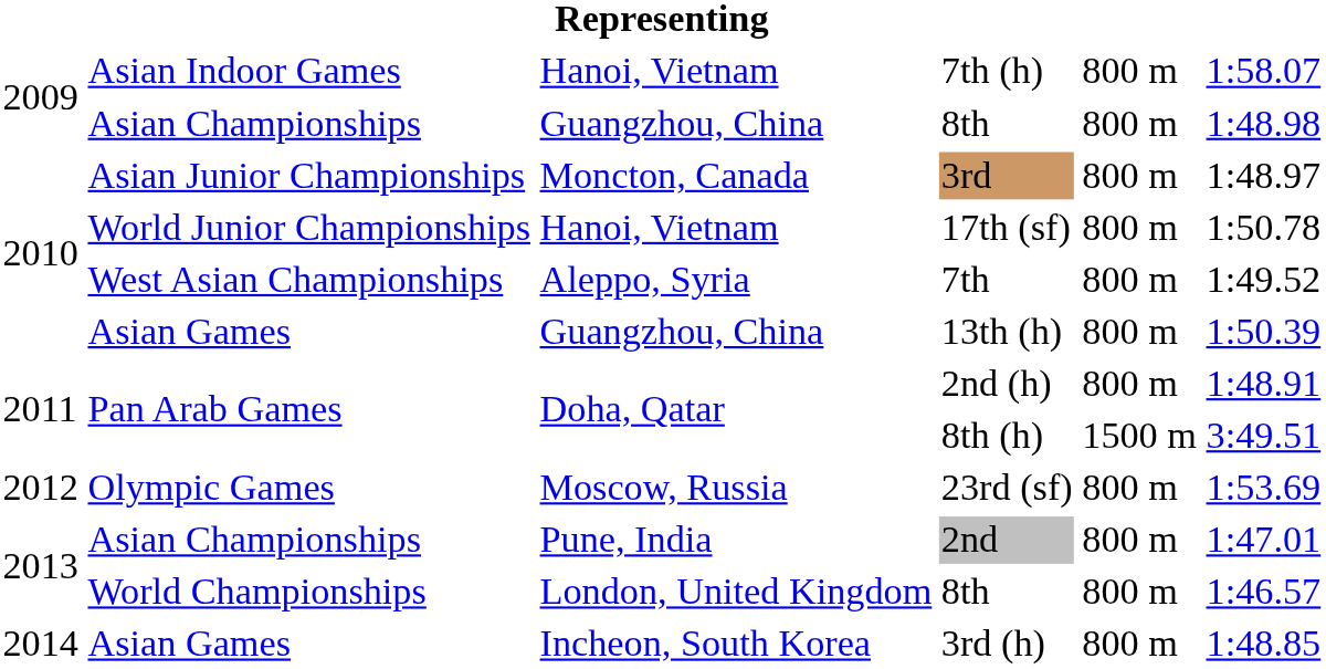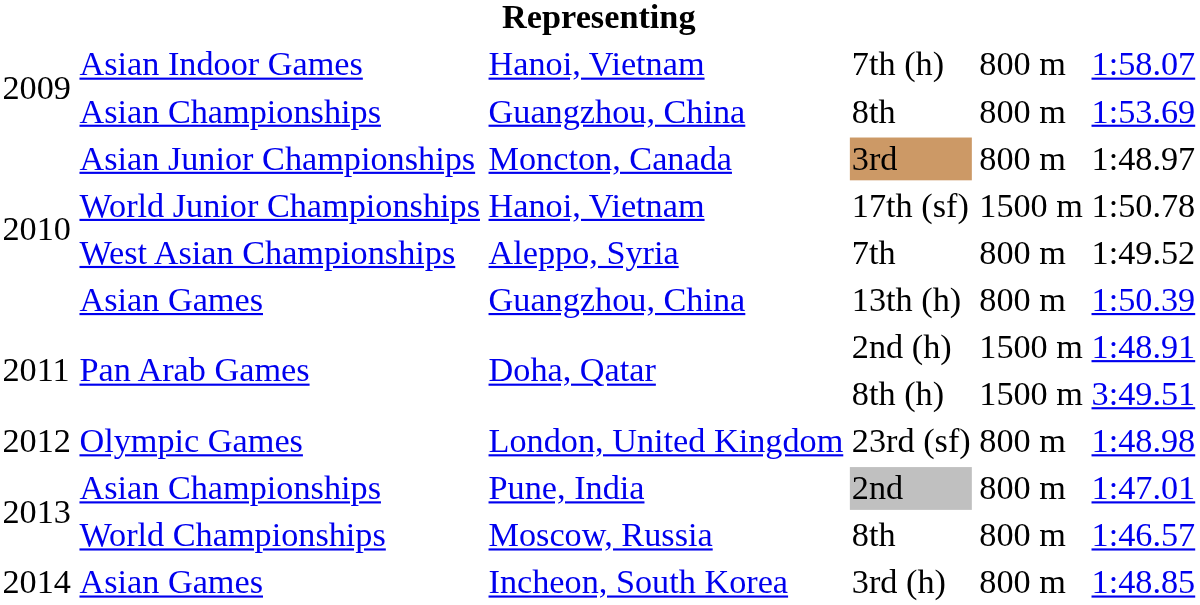Asian Championships / 8th | column 6: 1:48.98 -> 1:53.69
17th (sf) | column 5: 800 m -> 1500 m
2nd (h) | column 5: 800 m -> 1500 m
23rd (sf) | column 3: Moscow, Russia -> London, United Kingdom
23rd (sf) | column 6: 1:53.69 -> 1:48.98
World Championships / 8th | column 3: London, United Kingdom -> Moscow, Russia
